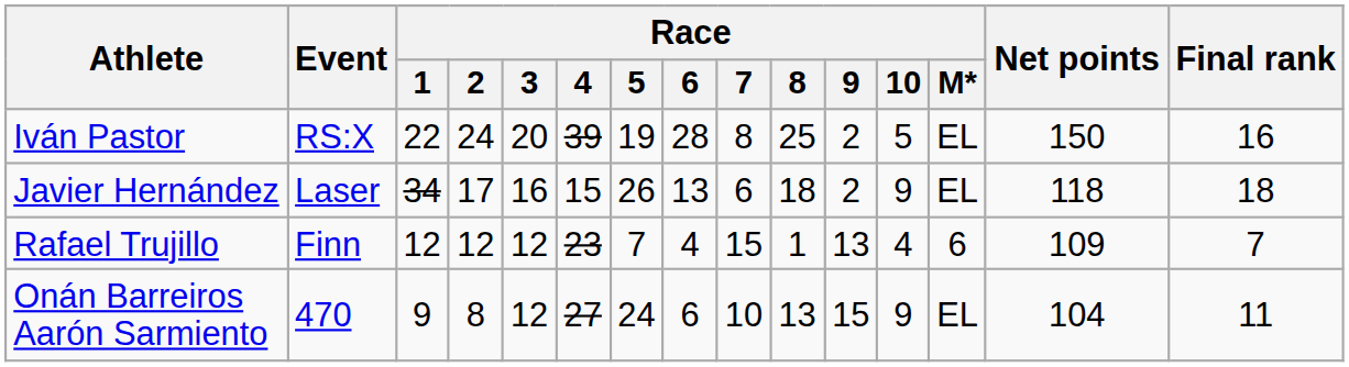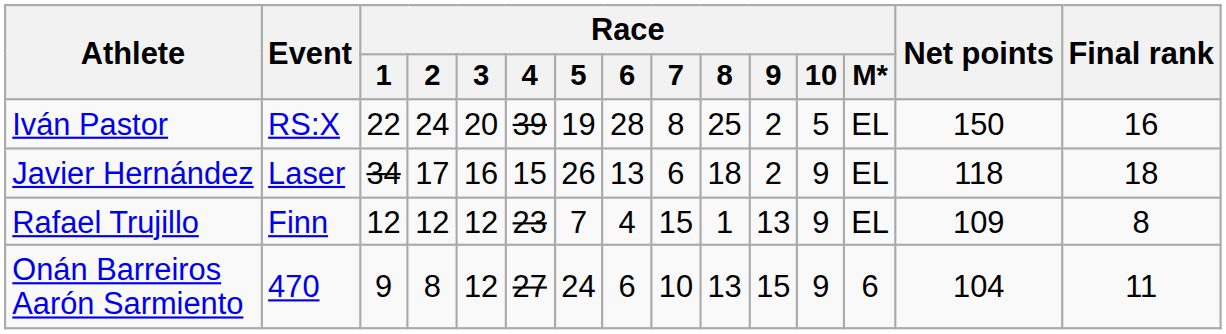Rafael Trujillo | Race / 10: 4 -> 9
Rafael Trujillo | Race / M*: 6 -> EL
Rafael Trujillo | Final rank: 7 -> 8
Onán Barreiros Aarón Sarmiento | Race / M*: EL -> 6
